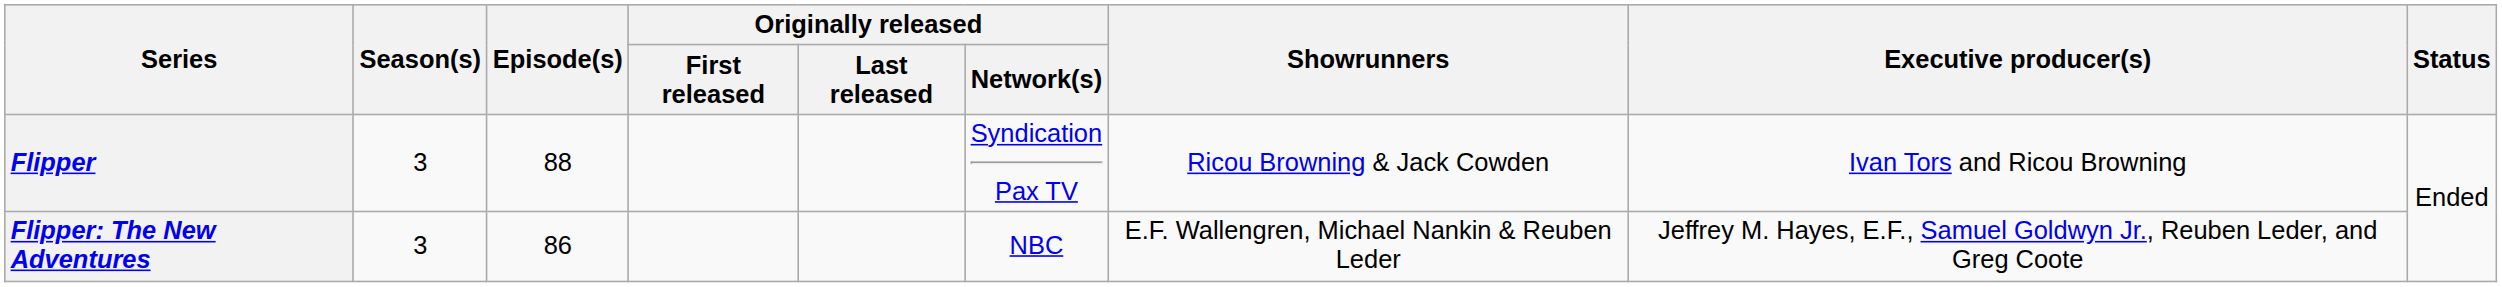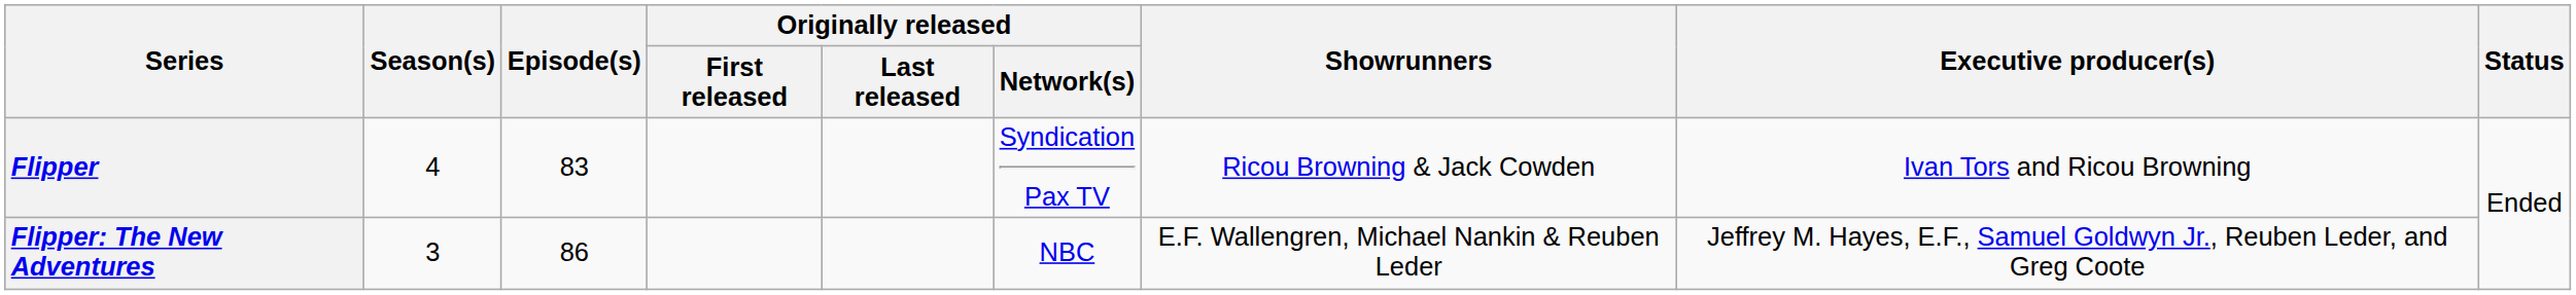Flipper | Season(s): 3 -> 4
Flipper | Episode(s): 88 -> 83
